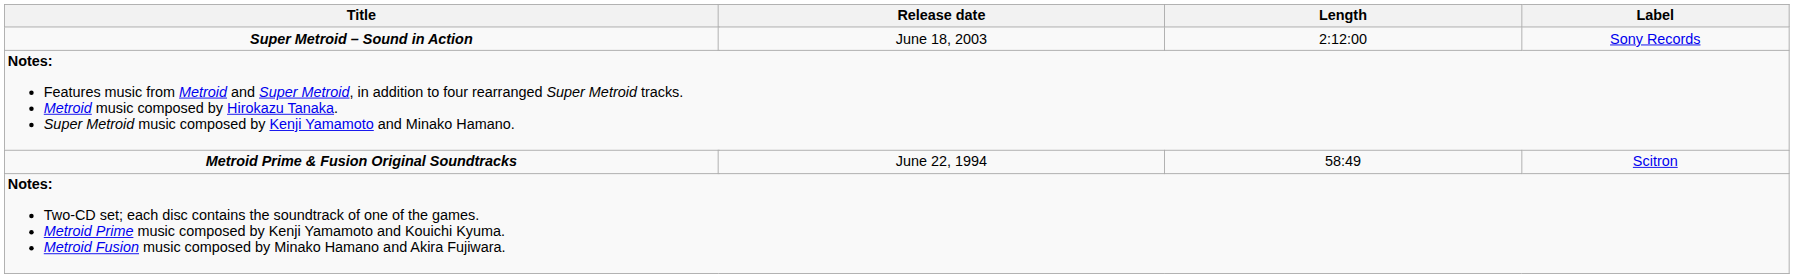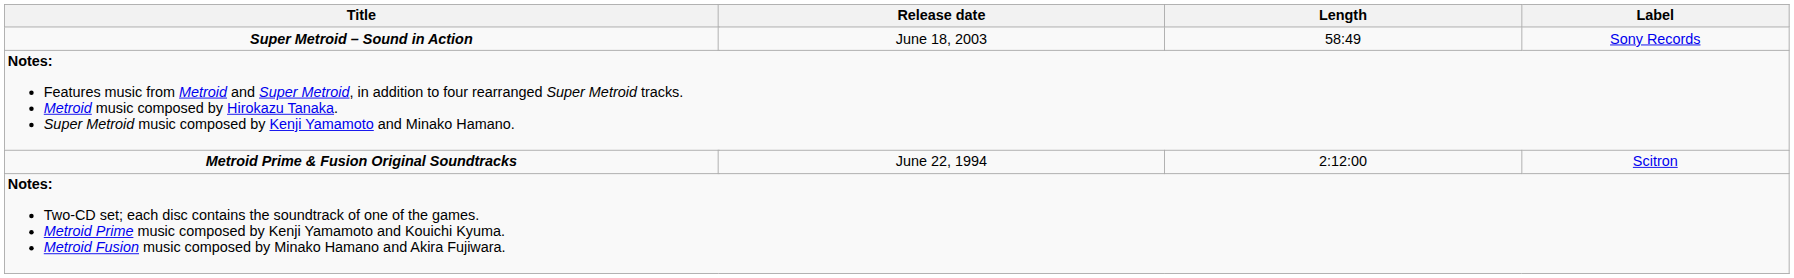Super Metroid – Sound in Action | Length: 2:12:00 -> 58:49
Metroid Prime & Fusion Original Soundtracks | Length: 58:49 -> 2:12:00
